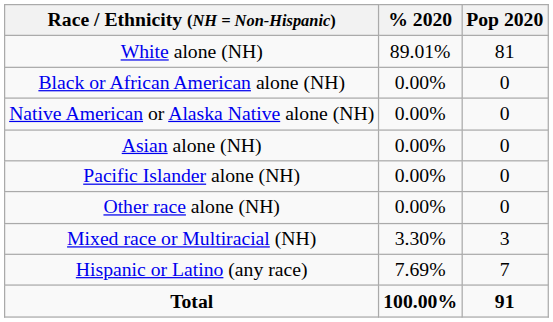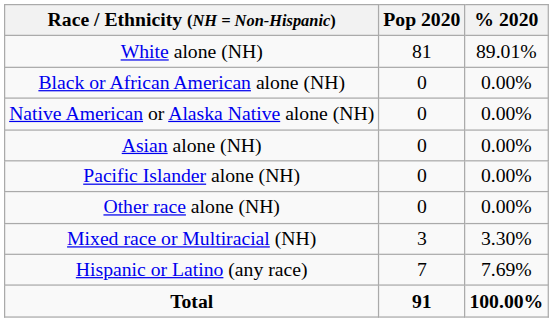columns swapped: Pop 2020 <-> % 2020
